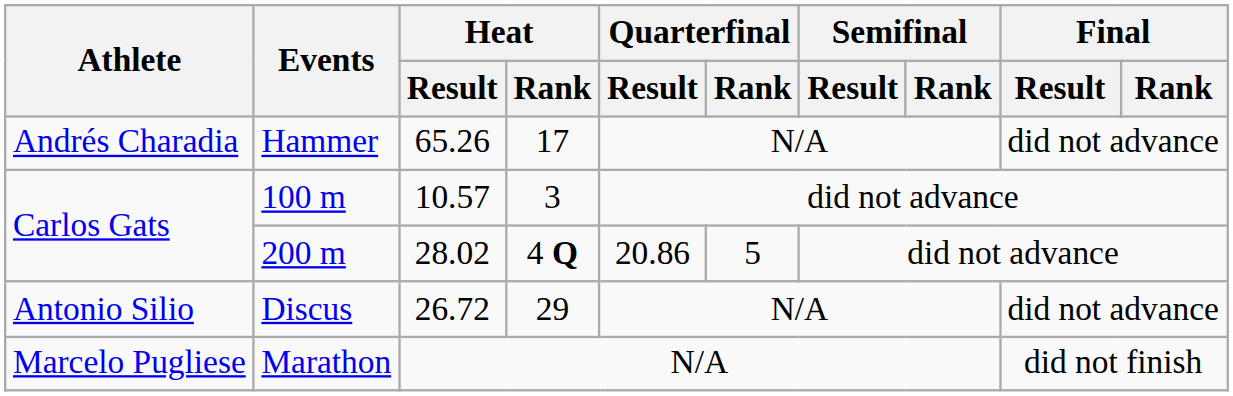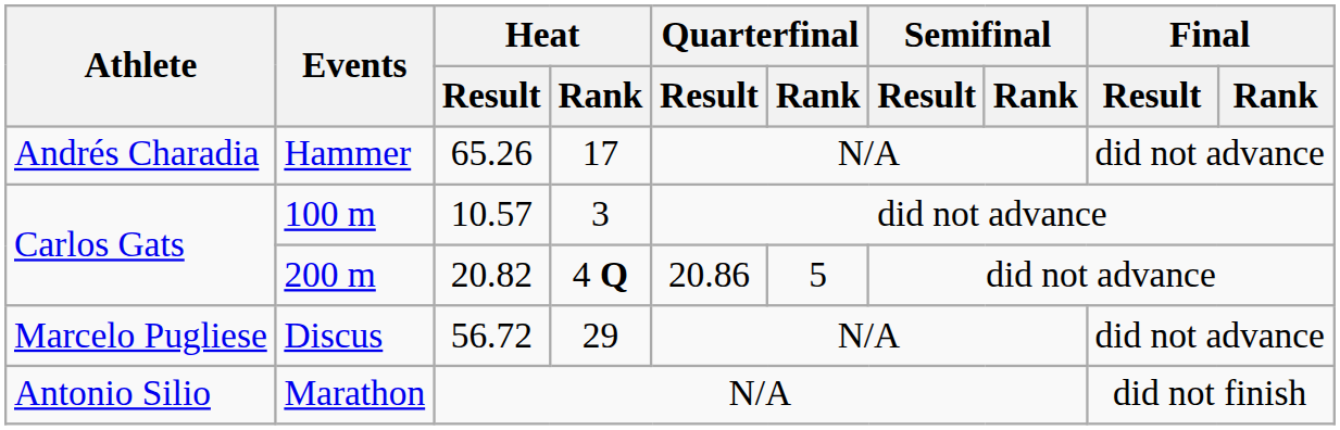200 m | Heat / Result: 28.02 -> 20.82
Discus | Athlete: Antonio Silio -> Marcelo Pugliese
Discus | Heat / Result: 26.72 -> 56.72
Marathon | Athlete: Marcelo Pugliese -> Antonio Silio
